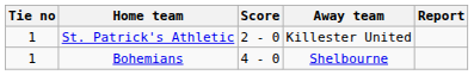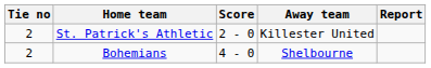St. Patrick's Athletic | Tie no: 1 -> 2
Bohemians | Tie no: 1 -> 2
